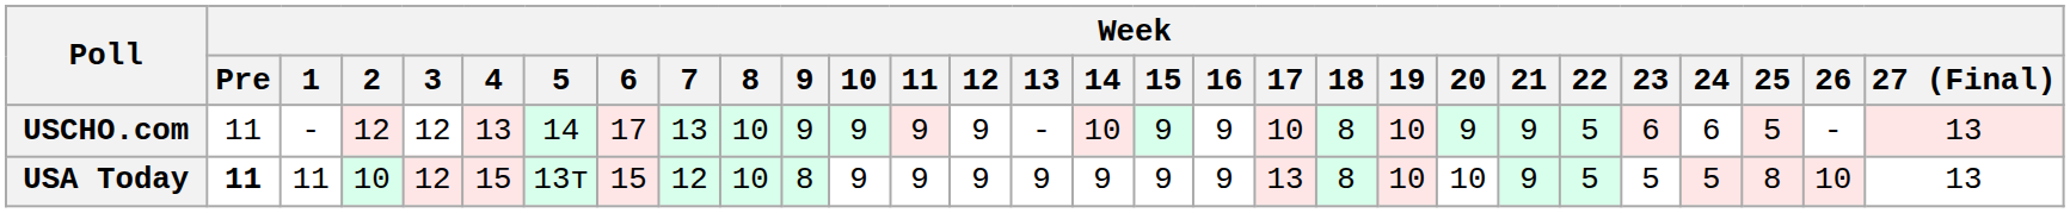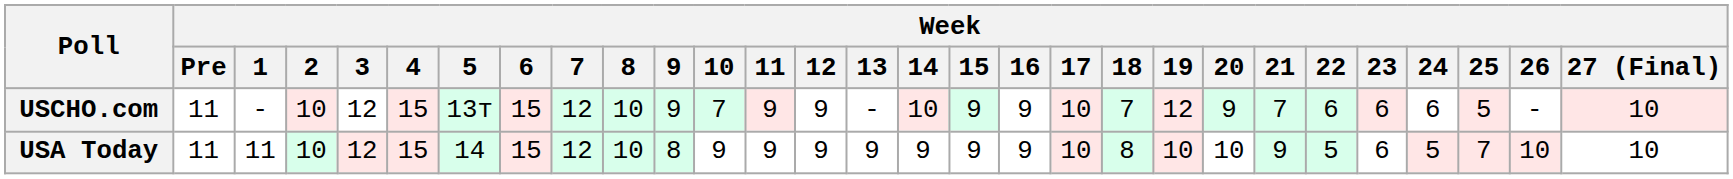USCHO.com | Week / 2: 12 -> 10
USCHO.com | Week / 4: 13 -> 15
USCHO.com | Week / 5: 14 -> 13т
USCHO.com | Week / 6: 17 -> 15
USCHO.com | Week / 7: 13 -> 12
USCHO.com | Week / 10: 9 -> 7
USCHO.com | Week / 18: 8 -> 7
USCHO.com | Week / 19: 10 -> 12
USCHO.com | Week / 21: 9 -> 7
USCHO.com | Week / 22: 5 -> 6
USCHO.com | Week / 27 (Final): 13 -> 10
USA Today | Week / Pre: bold -> normal
USA Today | Week / 5: 13т -> 14
USA Today | Week / 17: 13 -> 10
USA Today | Week / 23: 5 -> 6
USA Today | Week / 25: 8 -> 7
USA Today | Week / 27 (Final): 13 -> 10
